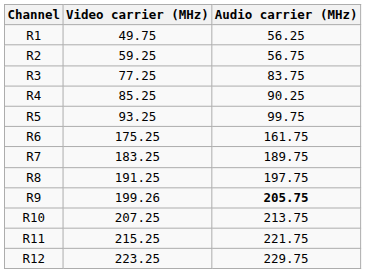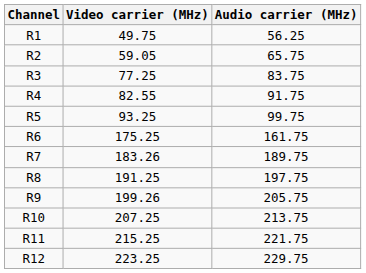R2 | Video carrier (MHz): 59.25 -> 59.05
R2 | Audio carrier (MHz): 56.75 -> 65.75
R4 | Video carrier (MHz): 85.25 -> 82.55
R4 | Audio carrier (MHz): 90.25 -> 91.75
R7 | Video carrier (MHz): 183.25 -> 183.26
R9 | Audio carrier (MHz): bold -> normal
